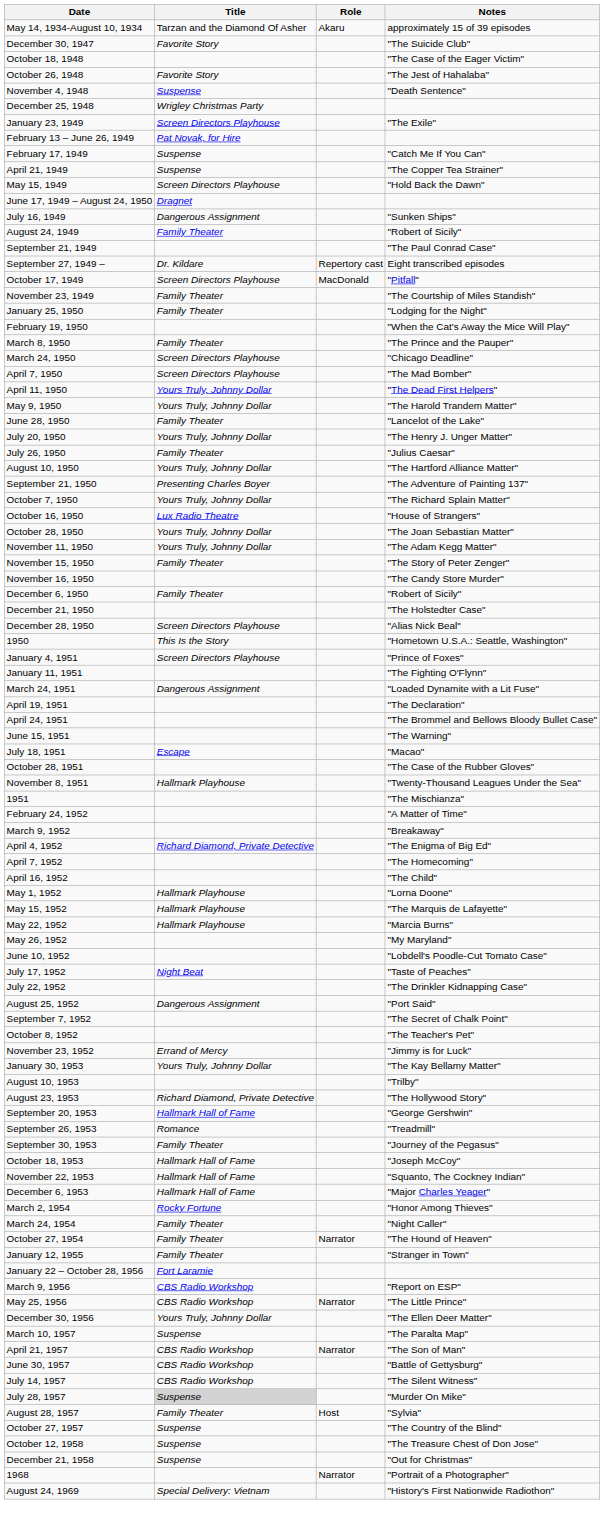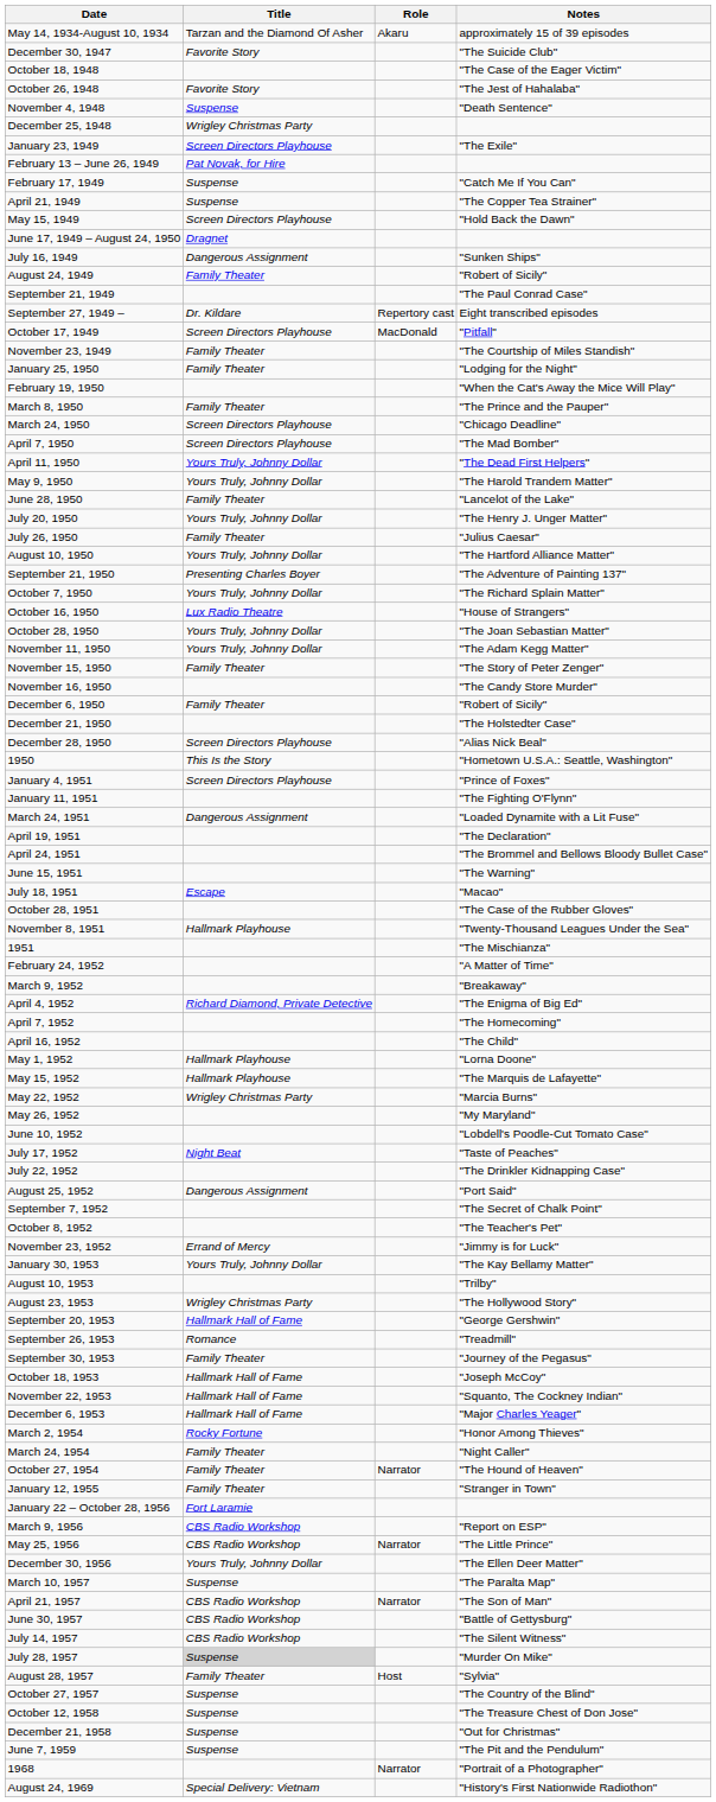May 22, 1952 | Title: Hallmark Playhouse -> Wrigley Christmas Party
August 23, 1953 | Title: Richard Diamond, Private Detective -> Wrigley Christmas Party
+ row: June 7, 1959 | Suspense | "The Pit and the Pendulum"
